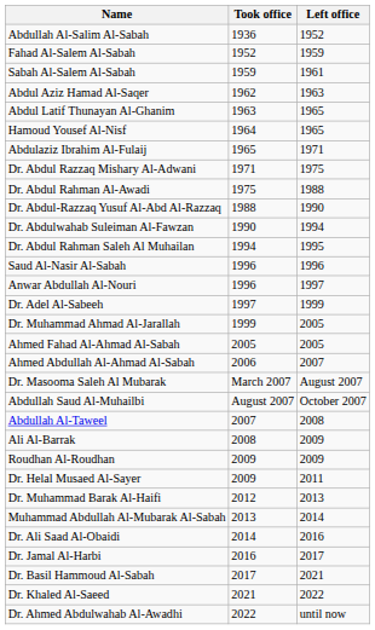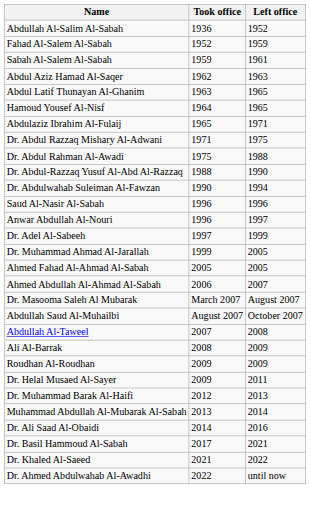- row: Dr. Abdul Rahman Saleh Al Muhailan | 1994 | 1995
- row: Dr. Jamal Al-Harbi | 2016 | 2017
